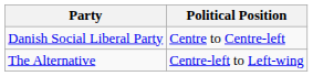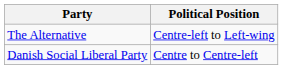rows swapped: Danish Social Liberal Party <-> The Alternative
